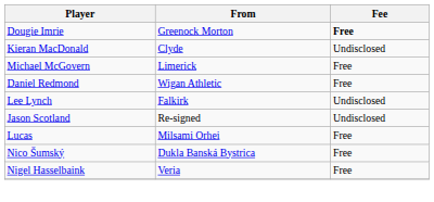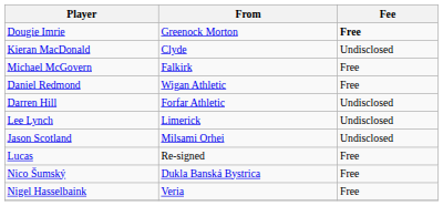Michael McGovern | From: Limerick -> Falkirk
+ row: Darren Hill | Forfar Athletic | Undisclosed
Lee Lynch | From: Falkirk -> Limerick
Jason Scotland | From: Re-signed -> Milsami Orhei
Lucas | From: Milsami Orhei -> Re-signed
